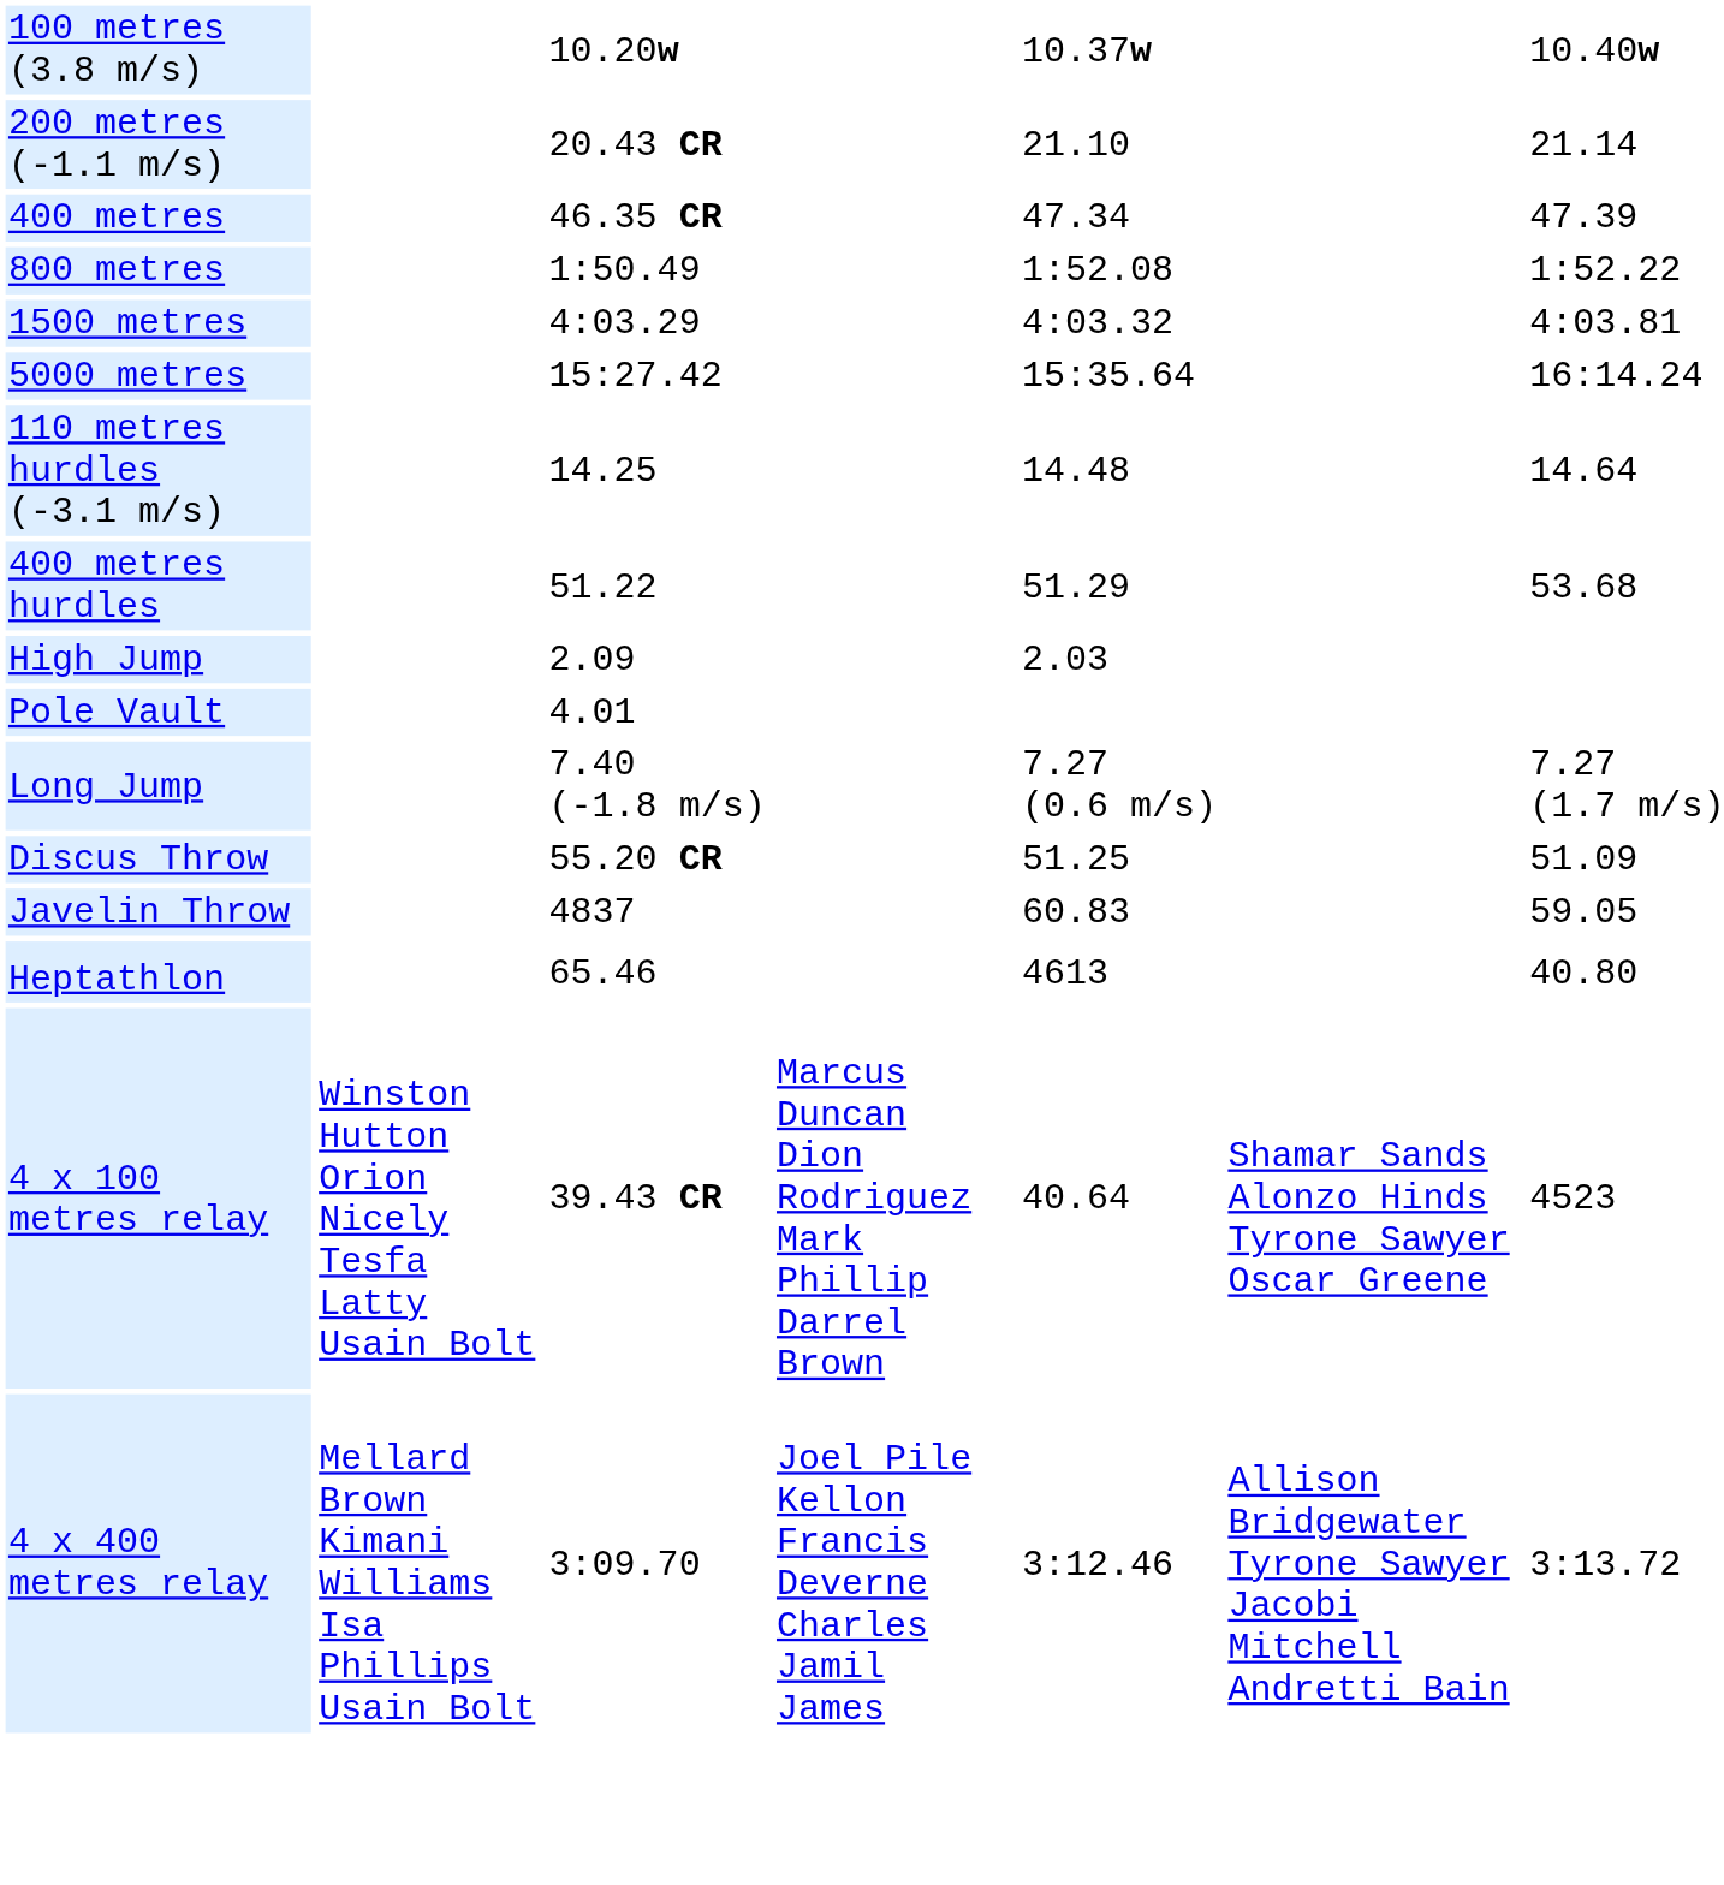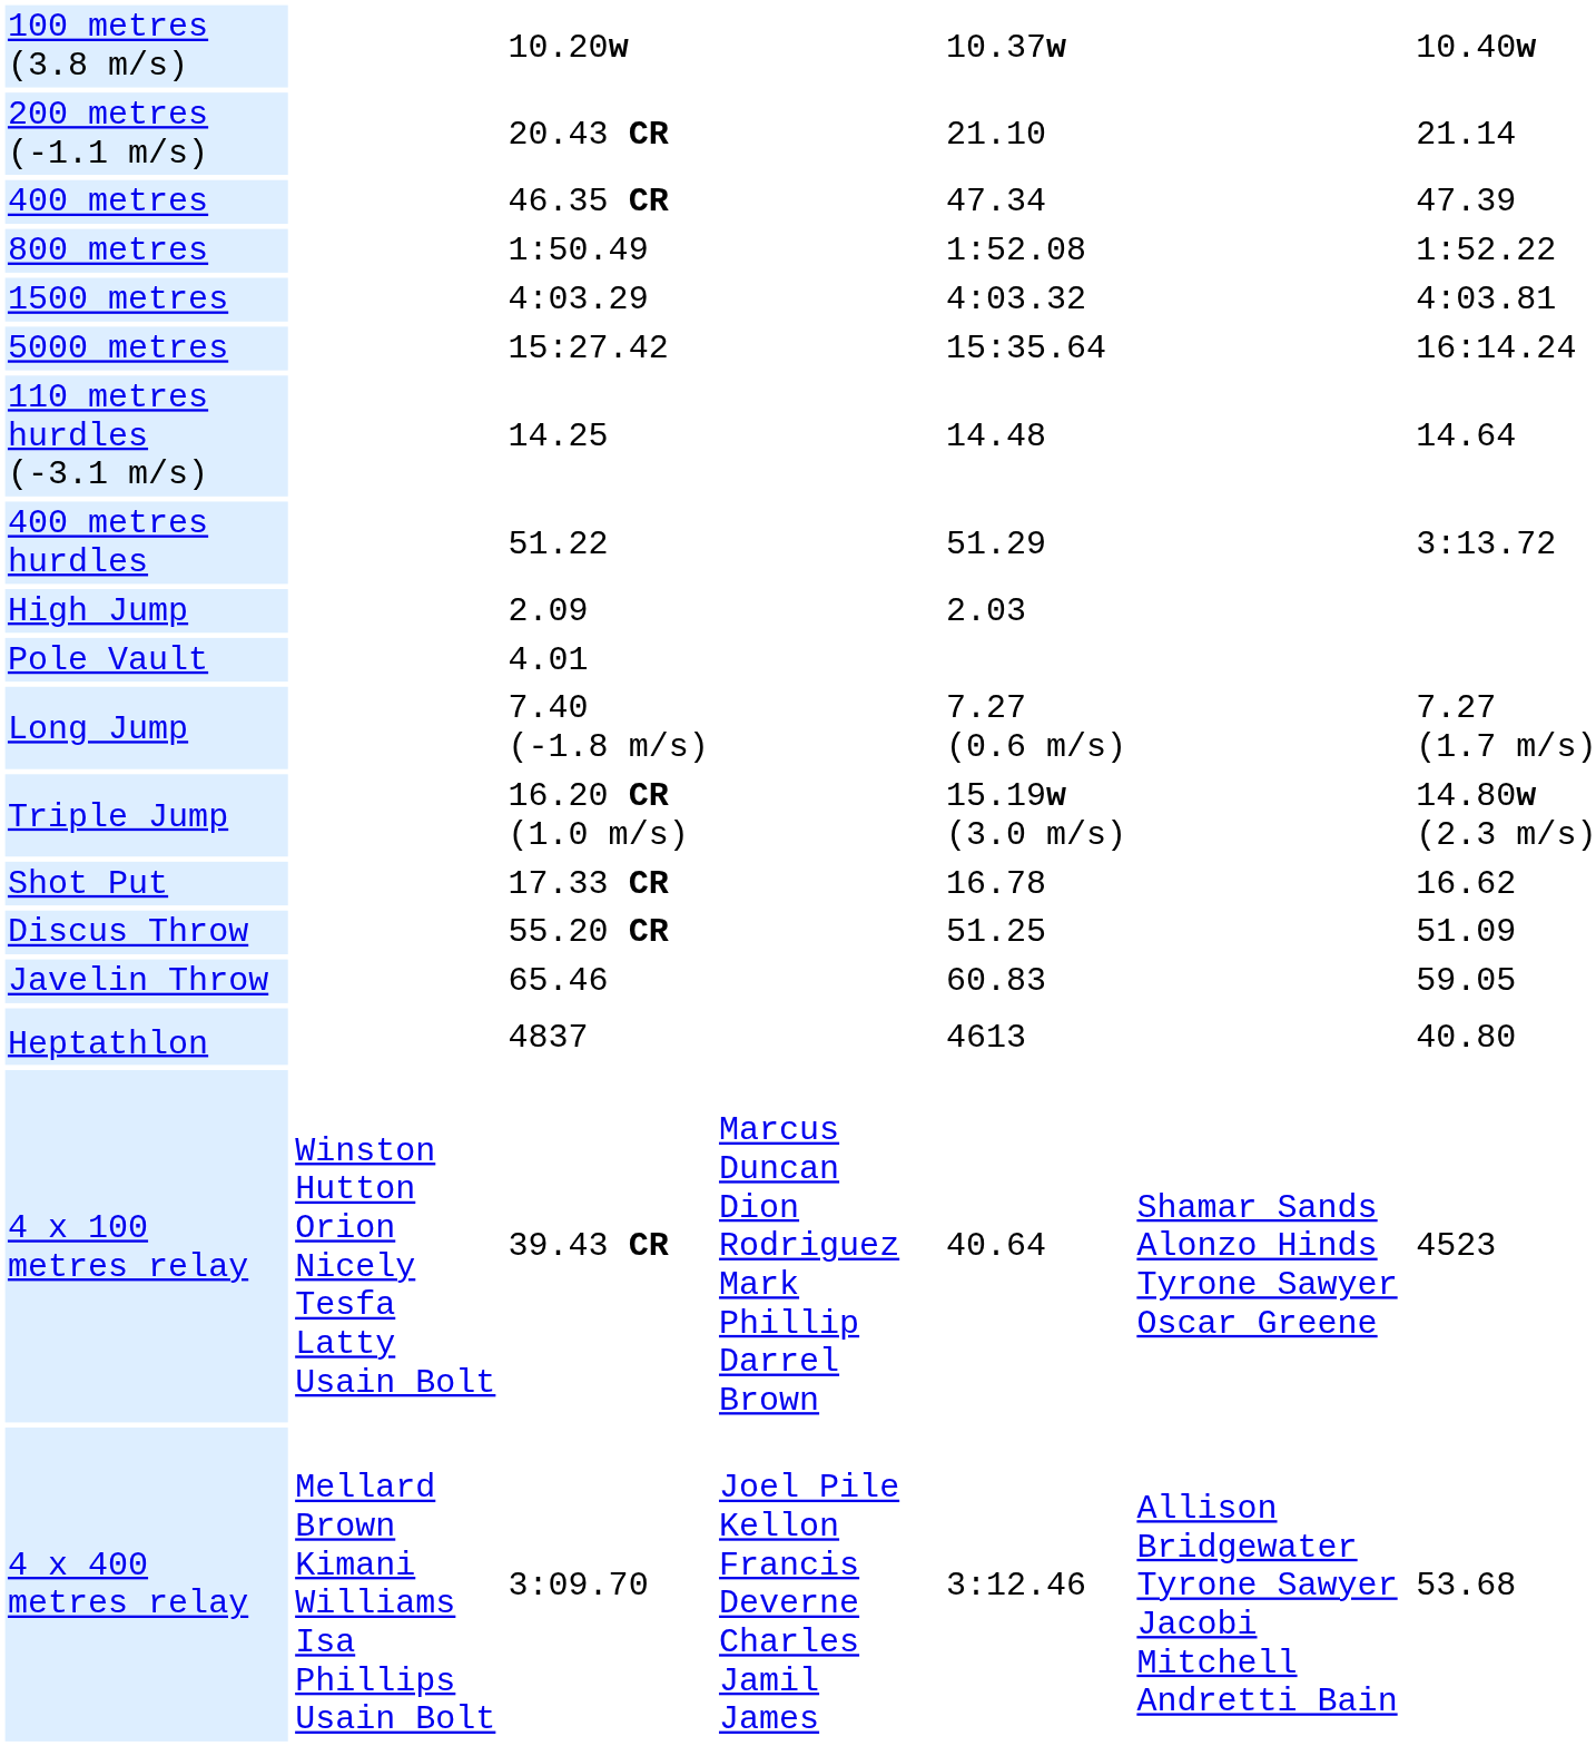400 metres hurdles | column 7: 53.68 -> 3:13.72
+ row: Triple Jump | 16.20 CR (1.0 m/s) | 15.19w (3.0 m/s) | 14.80w (2.3 m/s)
+ row: Shot Put | 17.33 CR | 16.78 | 16.62
Javelin Throw | column 3: 4837 -> 65.46
Heptathlon | column 3: 65.46 -> 4837
4 x 400 metres relay | column 7: 3:13.72 -> 53.68
